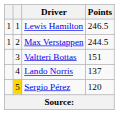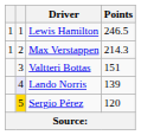Max Verstappen | Points: 244.5 -> 214.3
Lando Norris | column 2: no background -> lavender background
Lando Norris | Points: 137 -> 139
